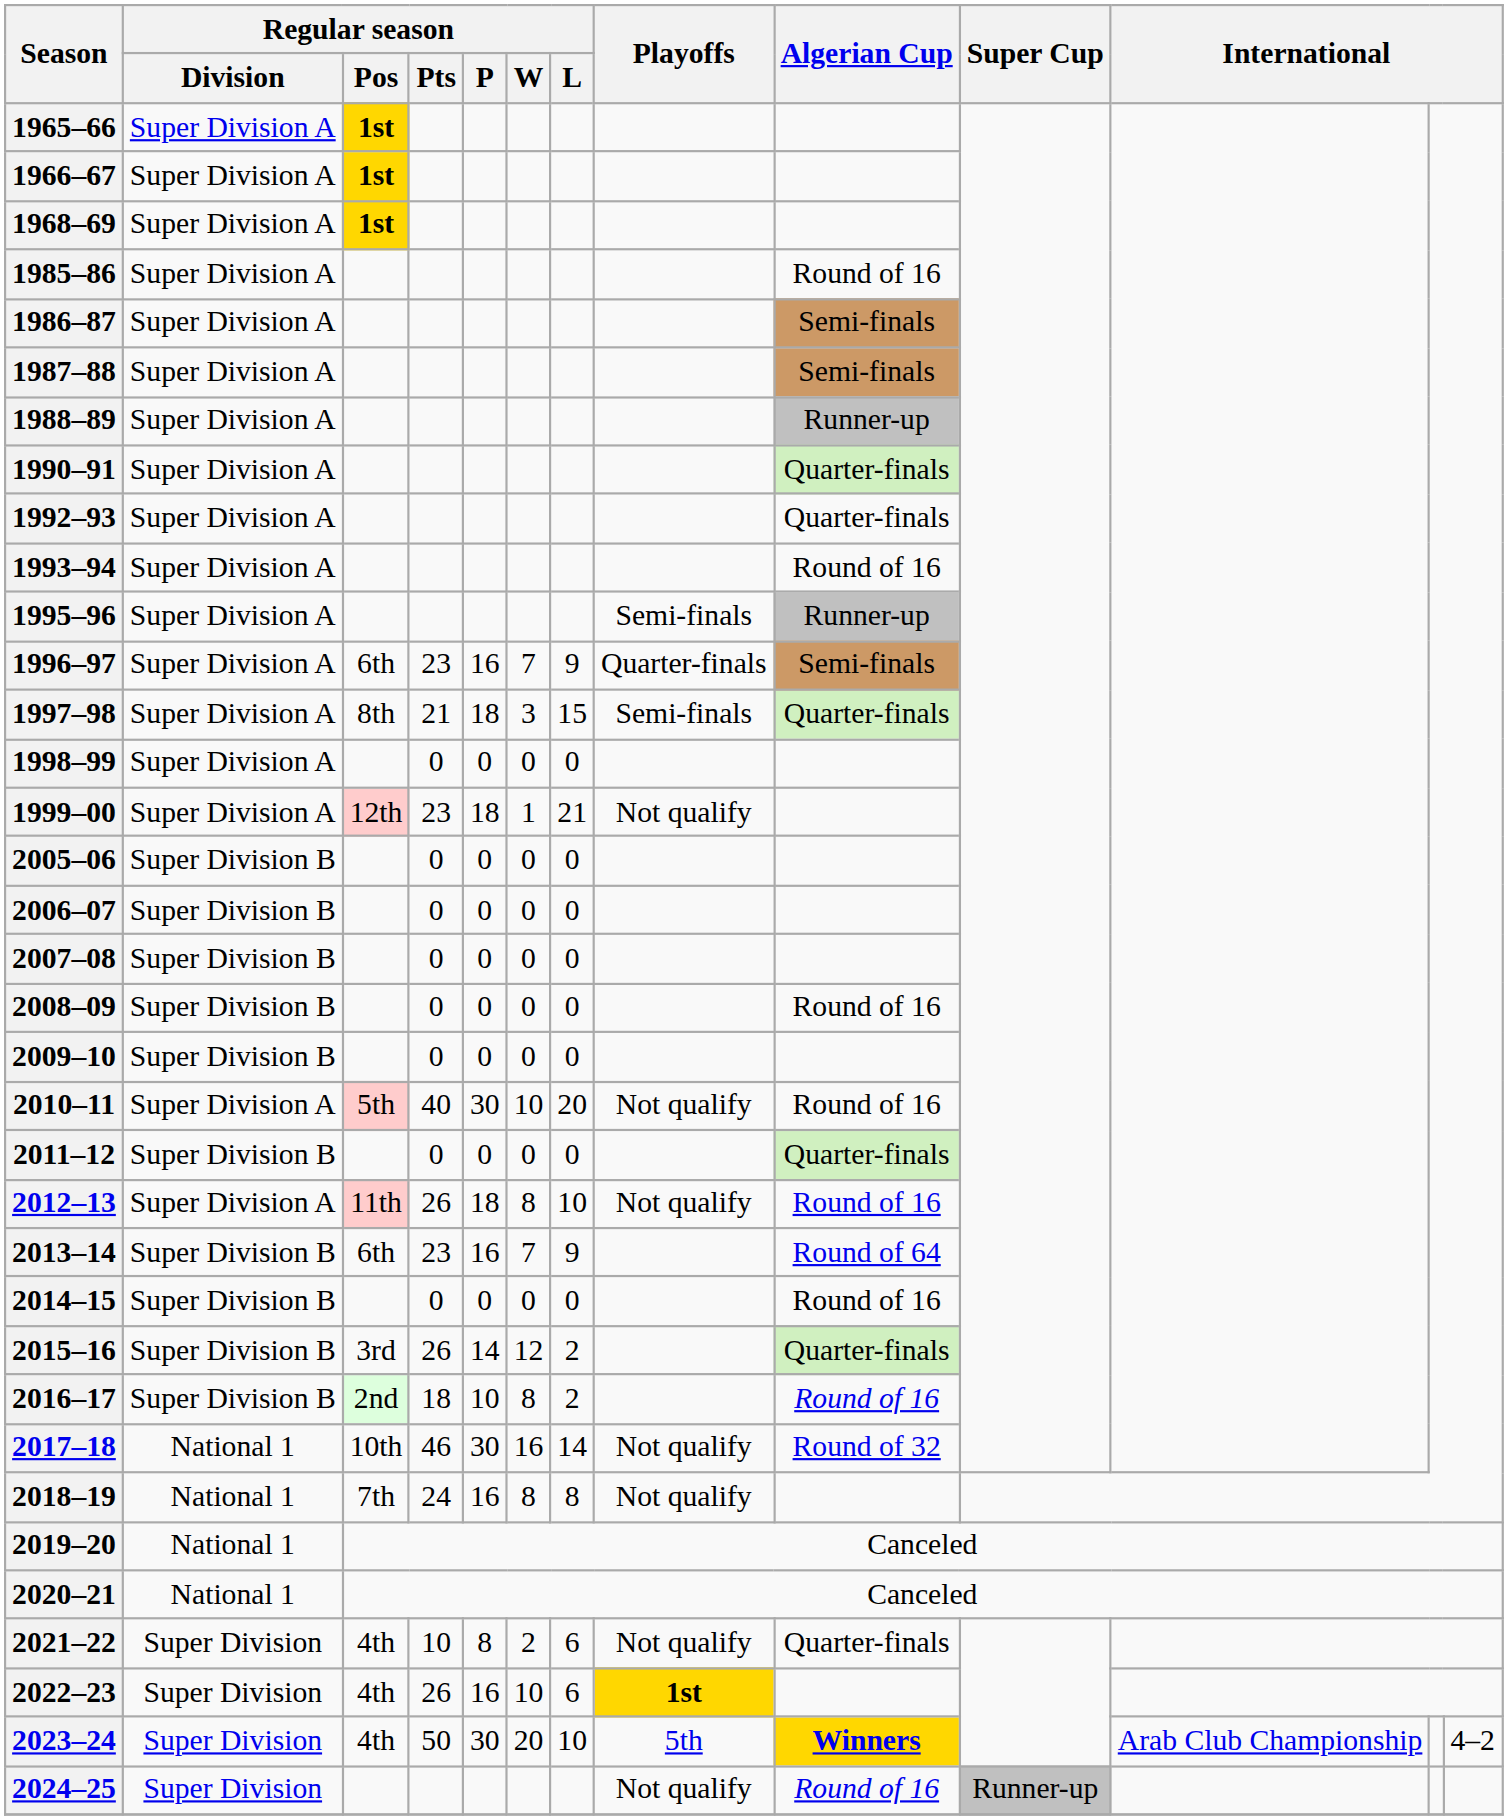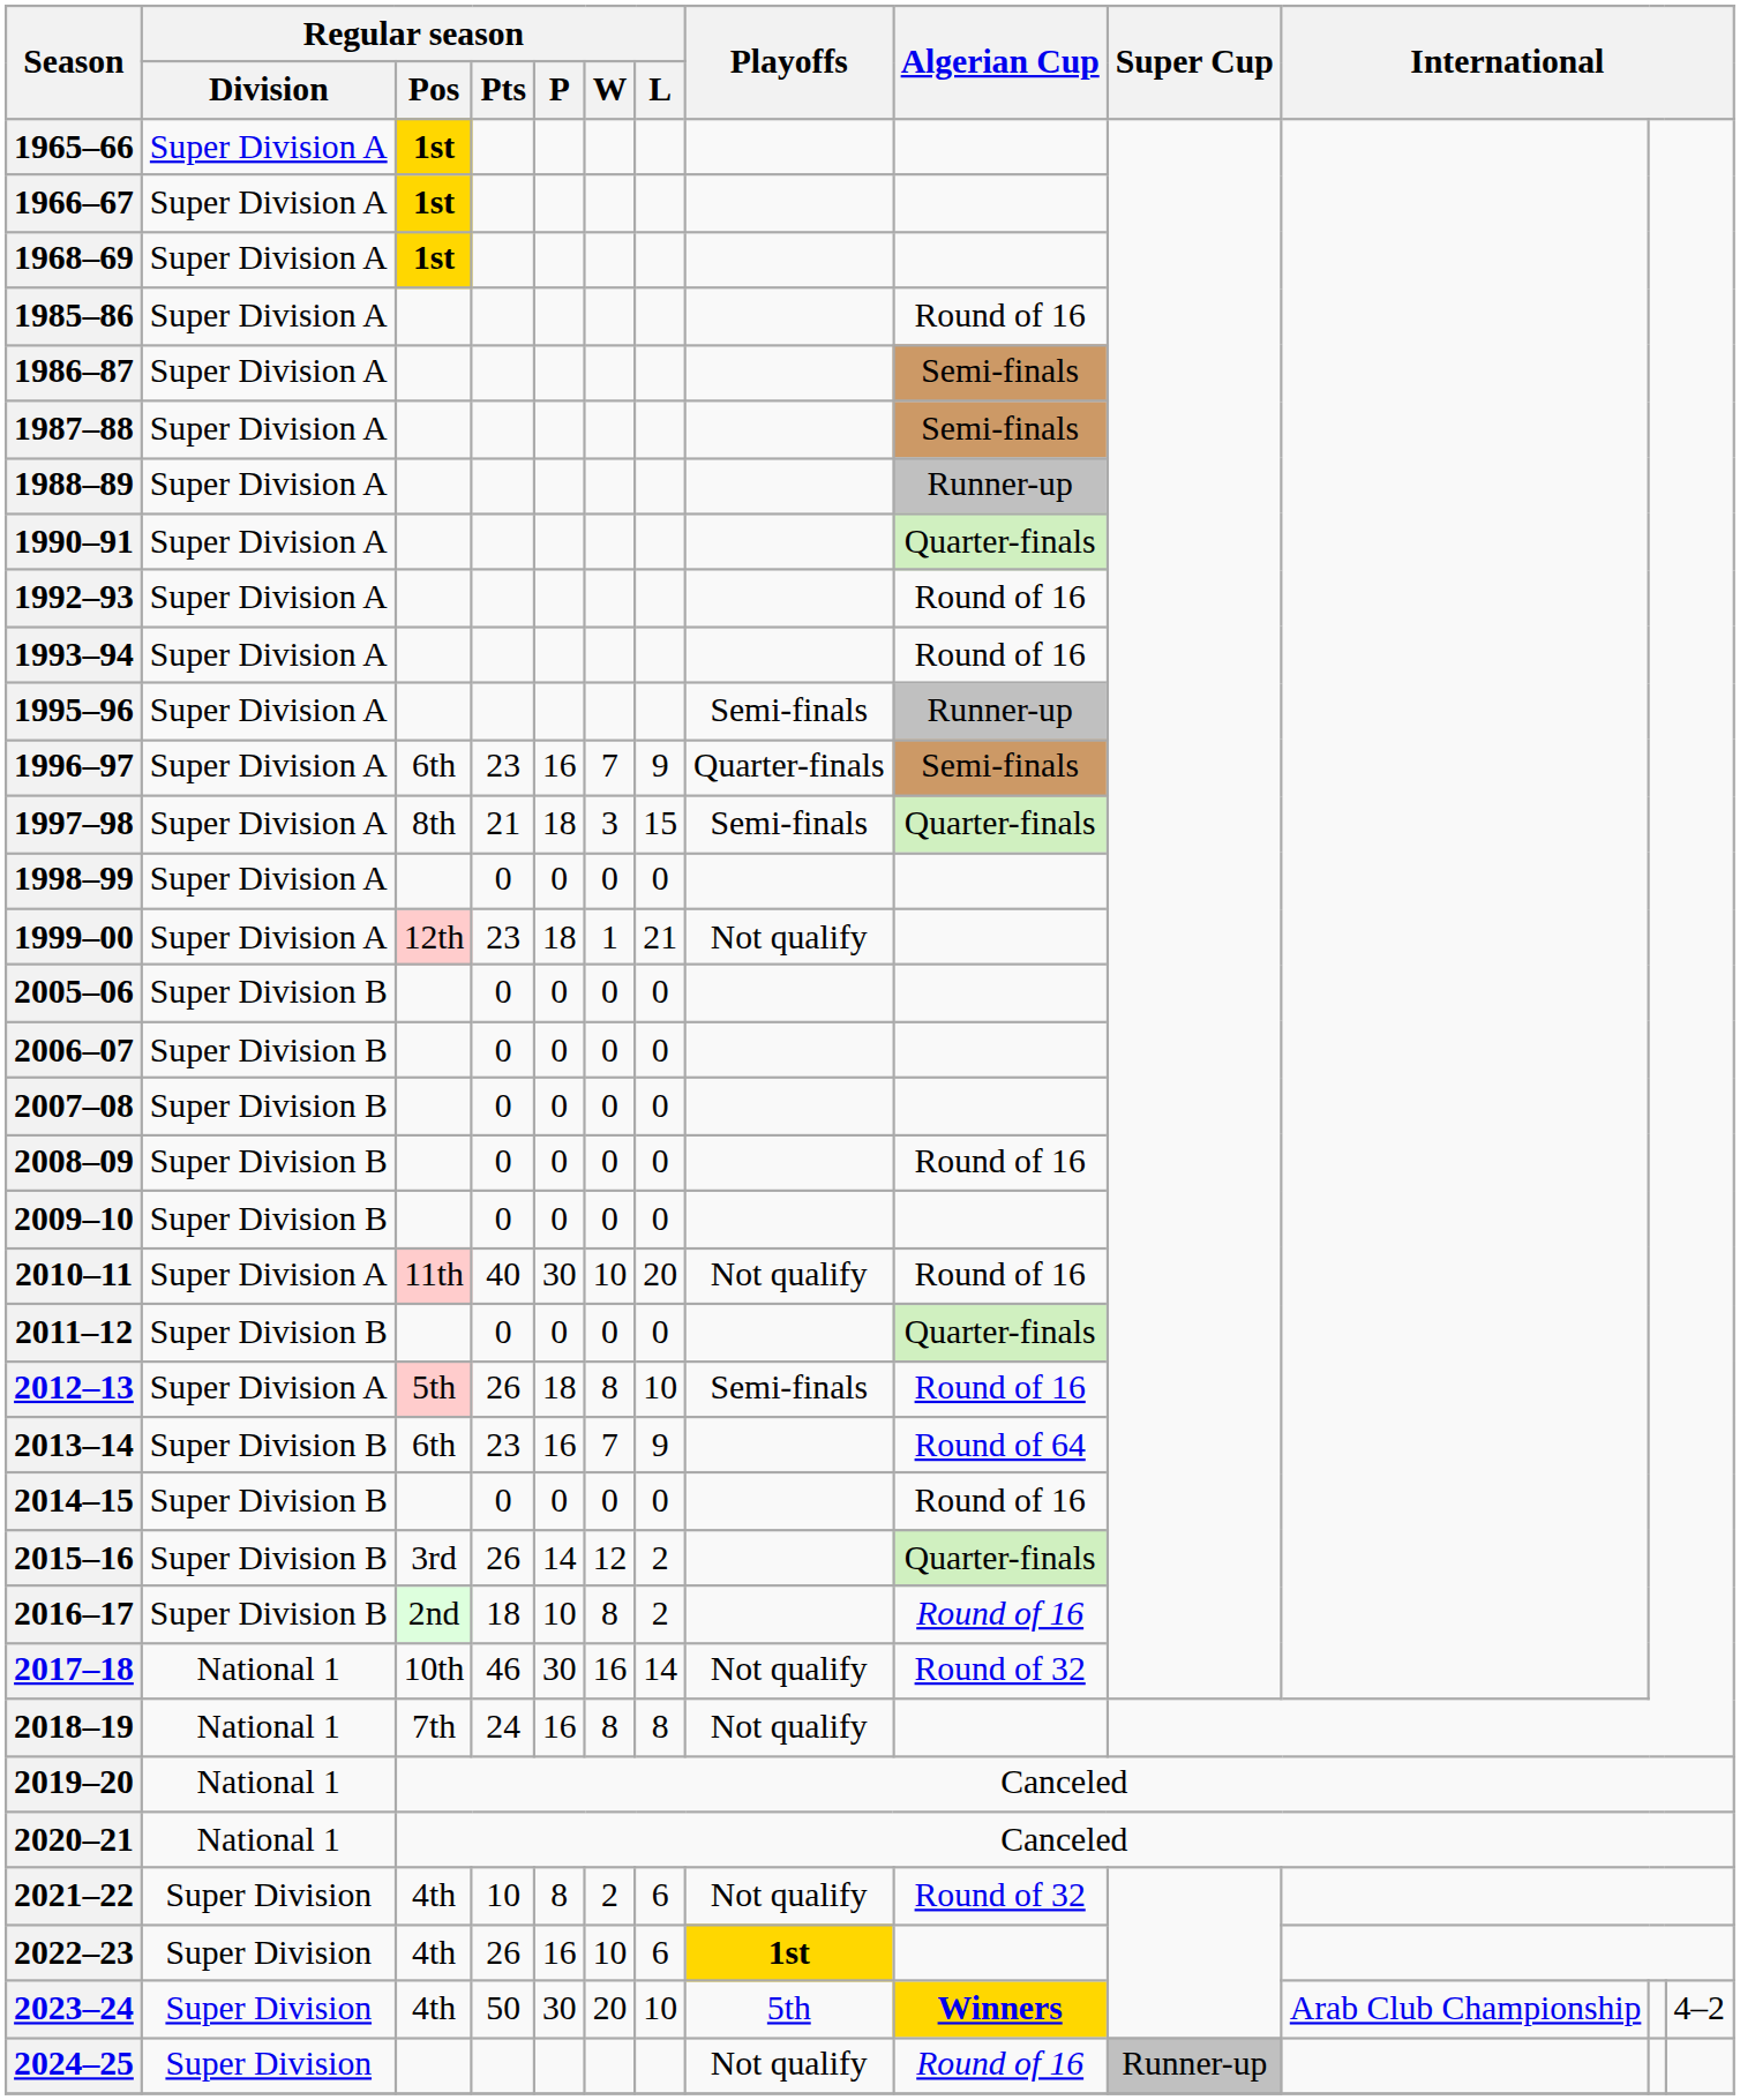1992–93 | Algerian Cup: Quarter-finals -> Round of 16
2010–11 | Regular season / Pos: 5th -> 11th
2012–13 | Regular season / Pos: 11th -> 5th
2012–13 | Playoffs: Not qualify -> Semi-finals
2021–22 | Algerian Cup: Quarter-finals -> Round of 32
